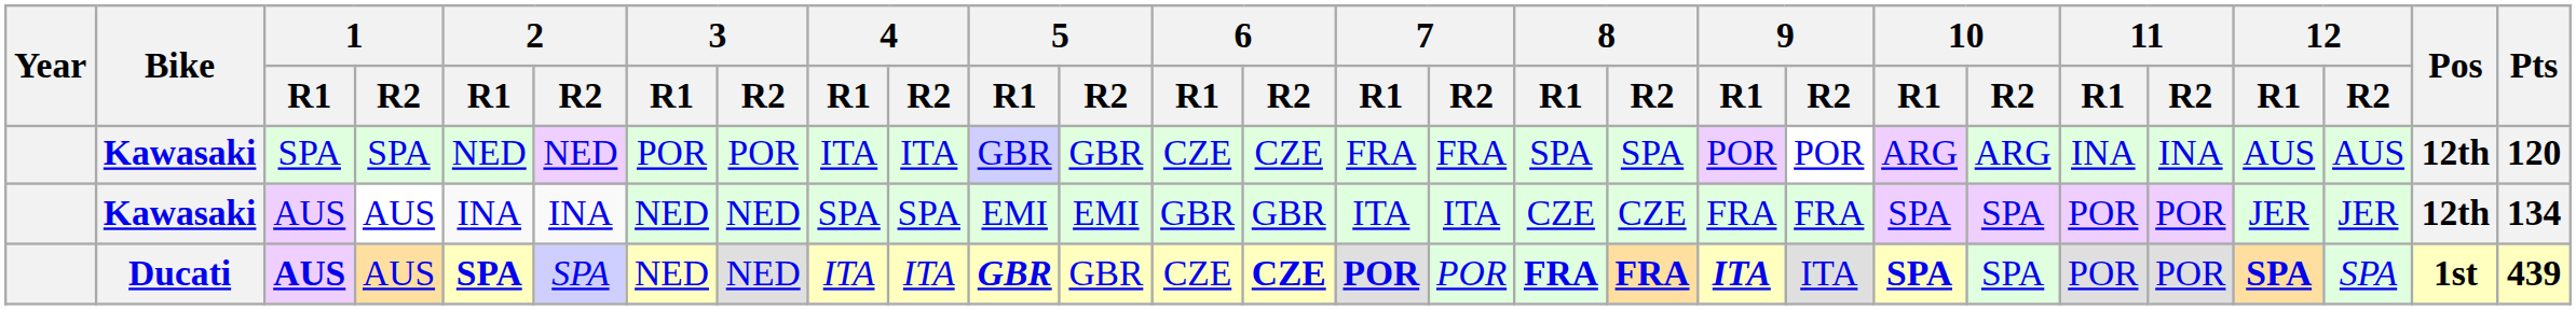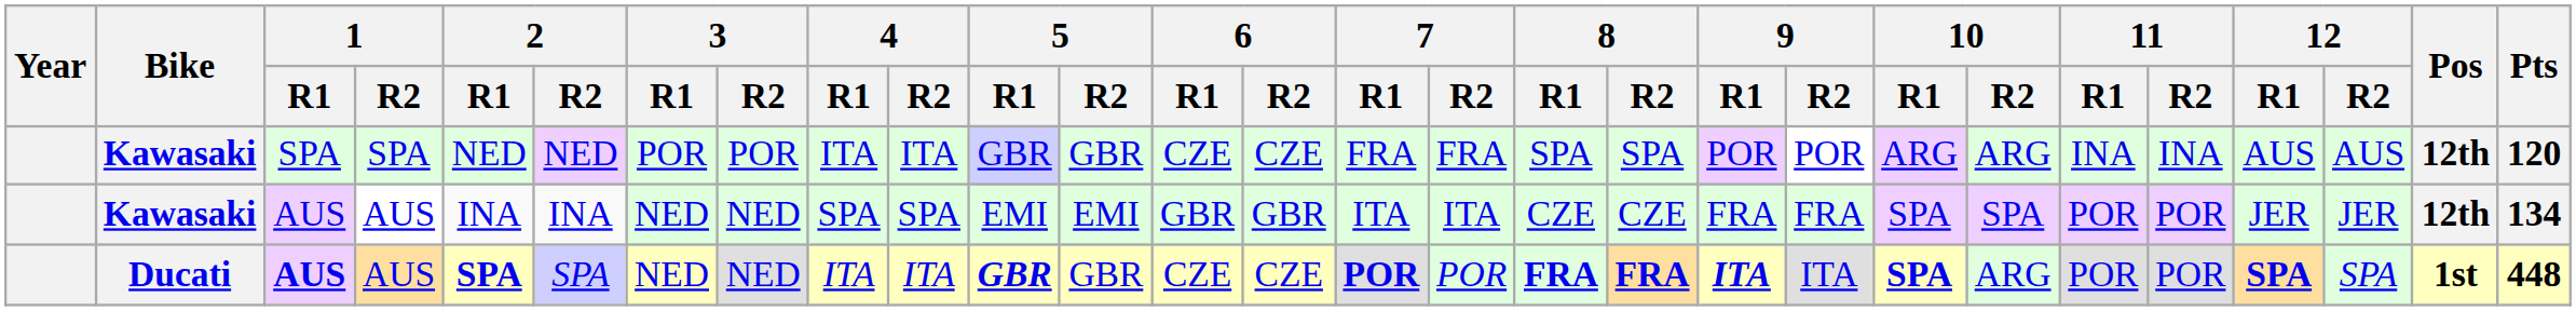Ducati | 6 / R2: bold -> normal
Ducati | 10 / R2: SPA -> ARG
Ducati | Pts: 439 -> 448
